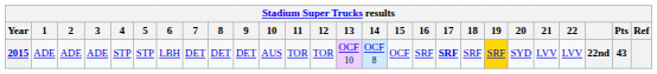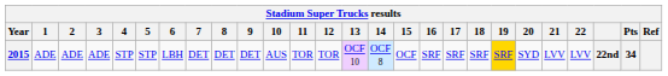2015 | 17: bold -> normal
2015 | Pts: 43 -> 34
